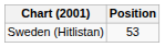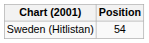Sweden (Hitlistan) | Position: 53 -> 54
